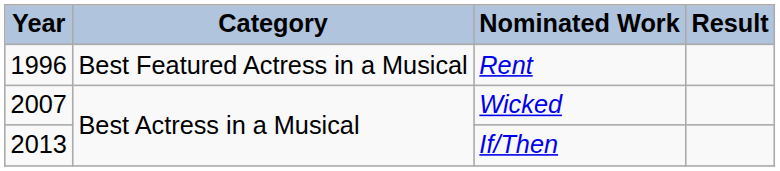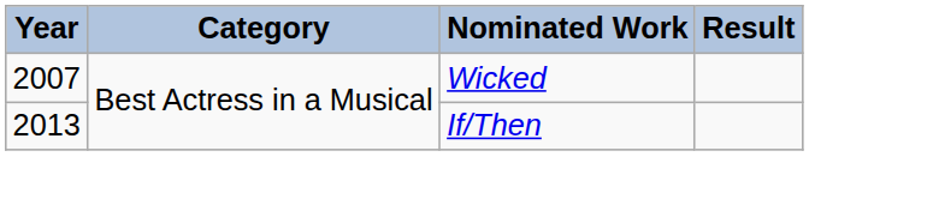- row: 1996 | Best Featured Actress in a Musical | Rent
